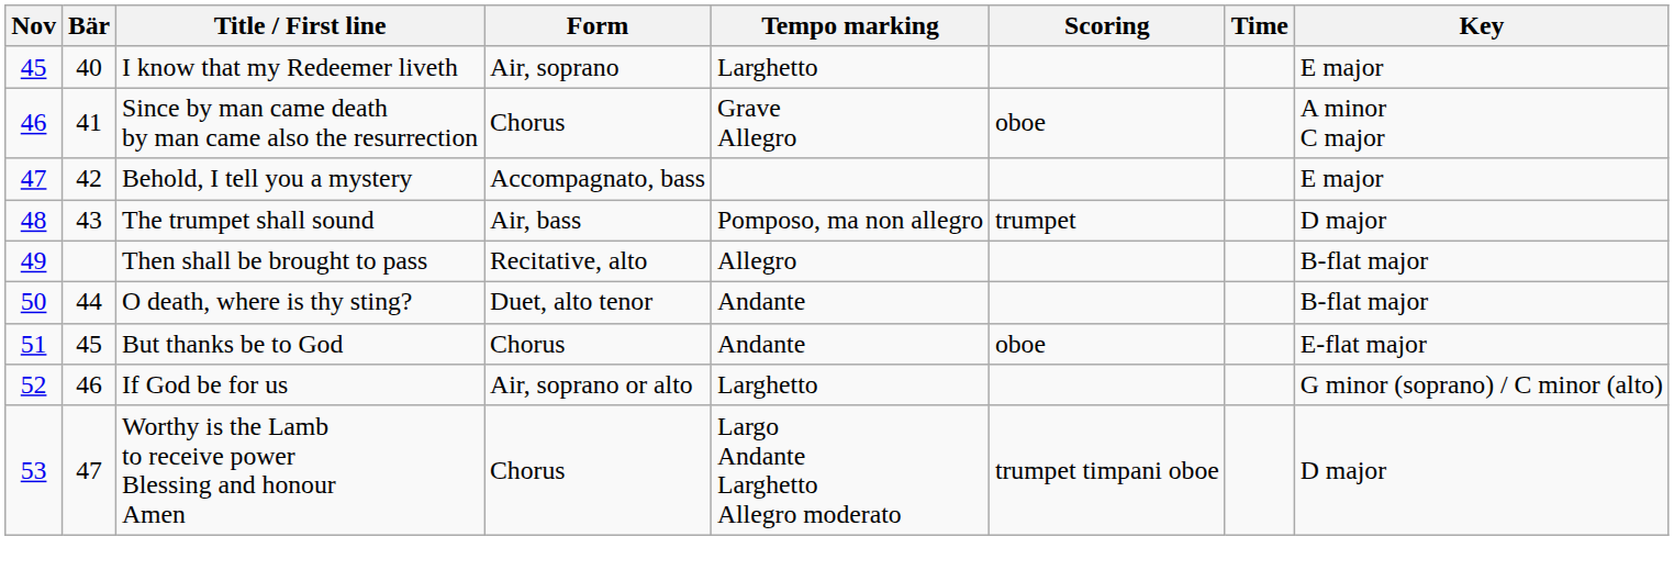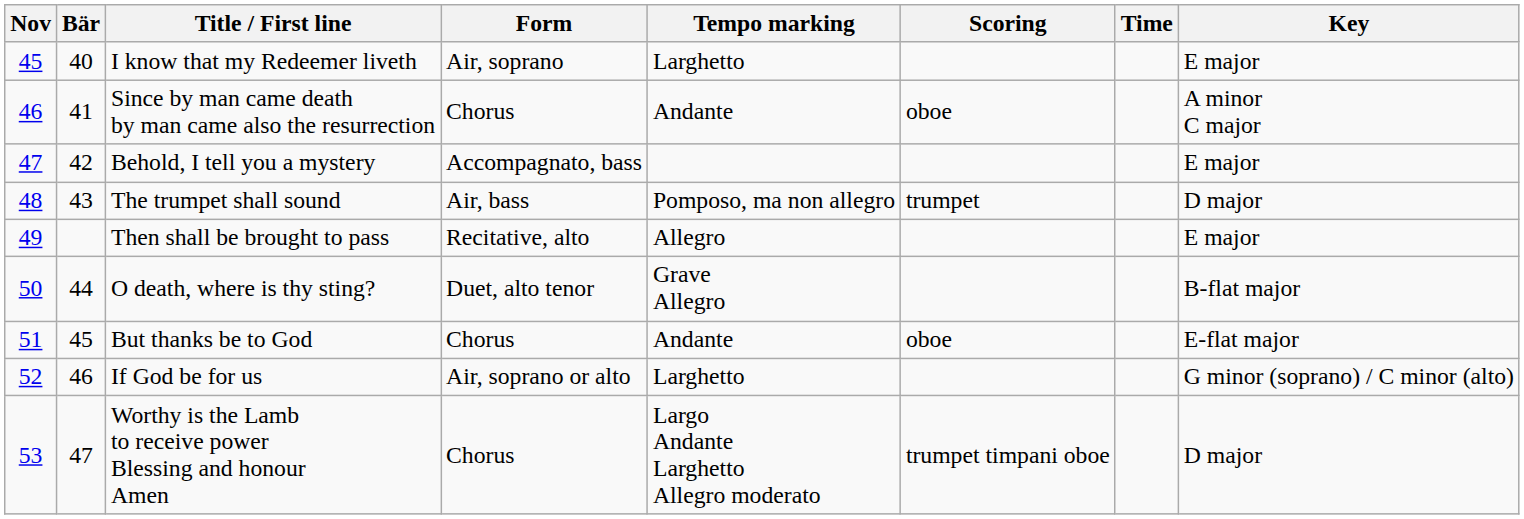Since by man came death by man came also the resurrection | Tempo marking: Grave Allegro -> Andante
Then shall be brought to pass | Key: B-flat major -> E major
O death, where is thy sting? | Tempo marking: Andante -> Grave Allegro
